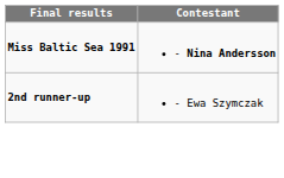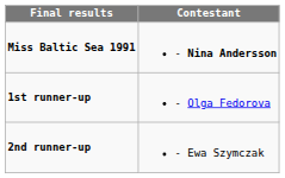+ row: 1st runner-up | - Olga Fedorova
